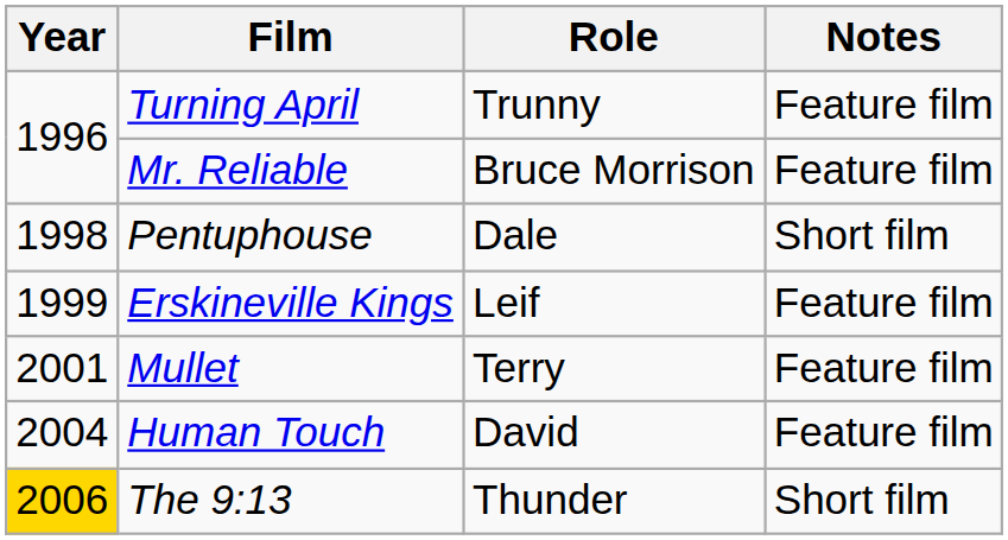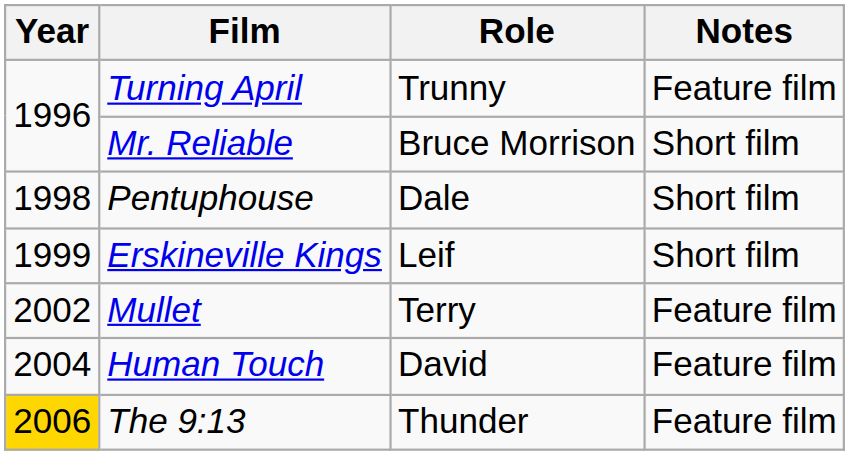Mr. Reliable | Notes: Feature film -> Short film
Erskineville Kings | Notes: Feature film -> Short film
Mullet | Year: 2001 -> 2002
The 9:13 | Notes: Short film -> Feature film
